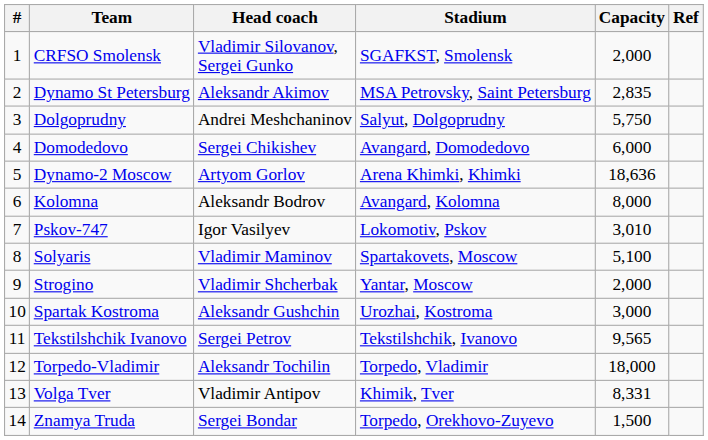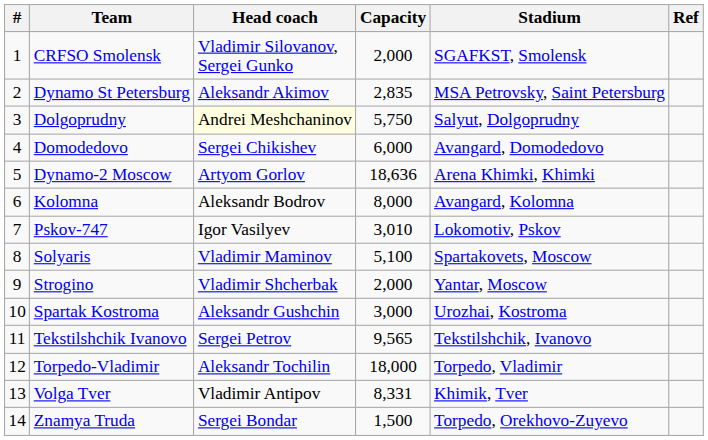columns swapped: Stadium <-> Capacity
Dolgoprudny | Head coach: no background -> lightyellow background
